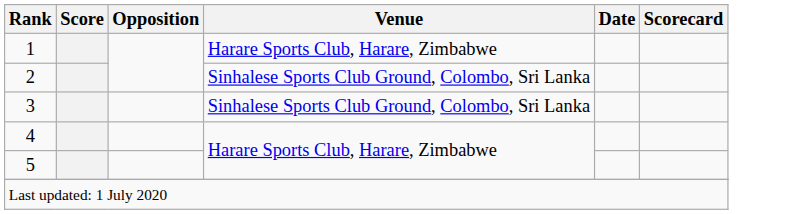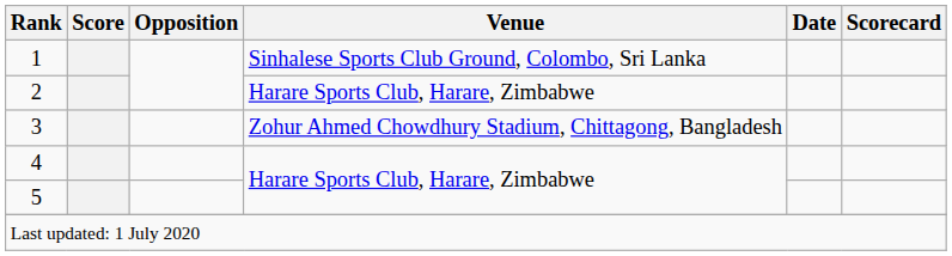1 | Venue: Harare Sports Club, Harare, Zimbabwe -> Sinhalese Sports Club Ground, Colombo, Sri Lanka
2 | Venue: Sinhalese Sports Club Ground, Colombo, Sri Lanka -> Harare Sports Club, Harare, Zimbabwe
3 | Venue: Sinhalese Sports Club Ground, Colombo, Sri Lanka -> Zohur Ahmed Chowdhury Stadium, Chittagong, Bangladesh
